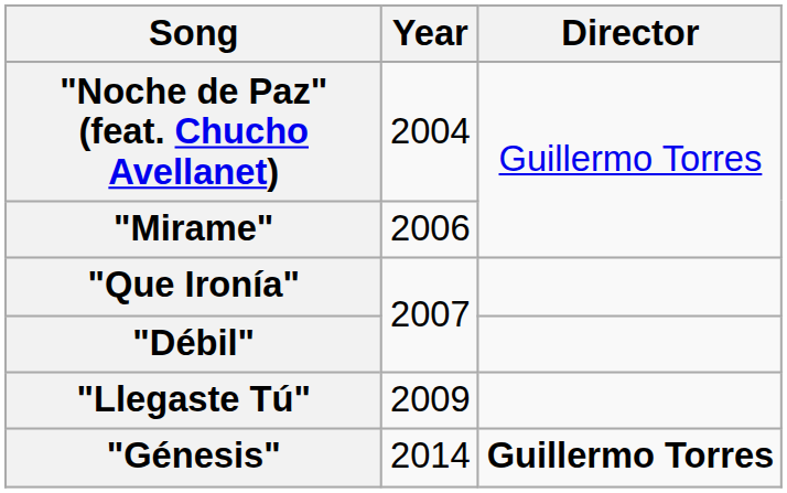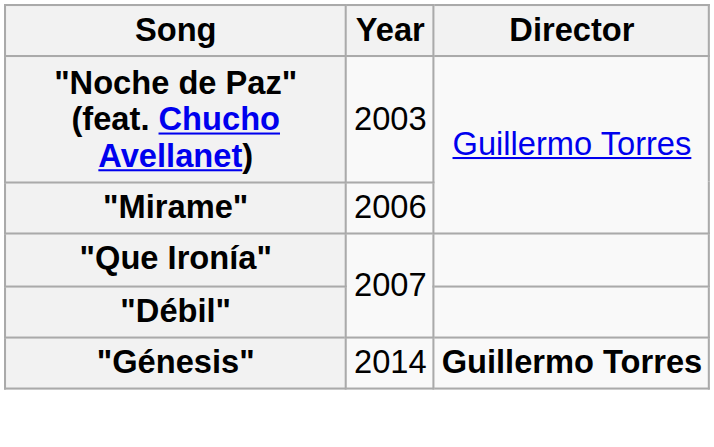"Noche de Paz" (feat. Chucho Avellanet) | Year: 2004 -> 2003
- row: "Llegaste Tú" | 2009
